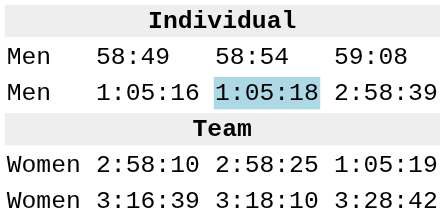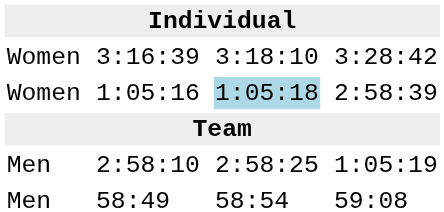rows swapped: 58:49 <-> 3:16:39
1:05:16 | column 1: Men -> Women
2:58:10 | column 1: Women -> Men
